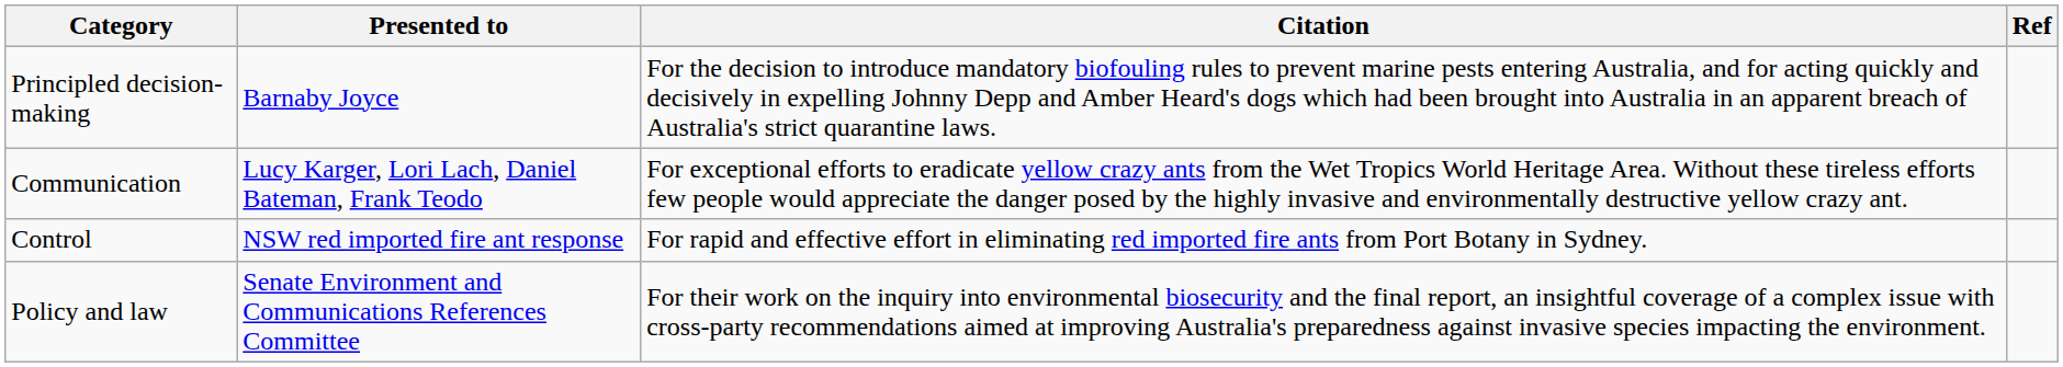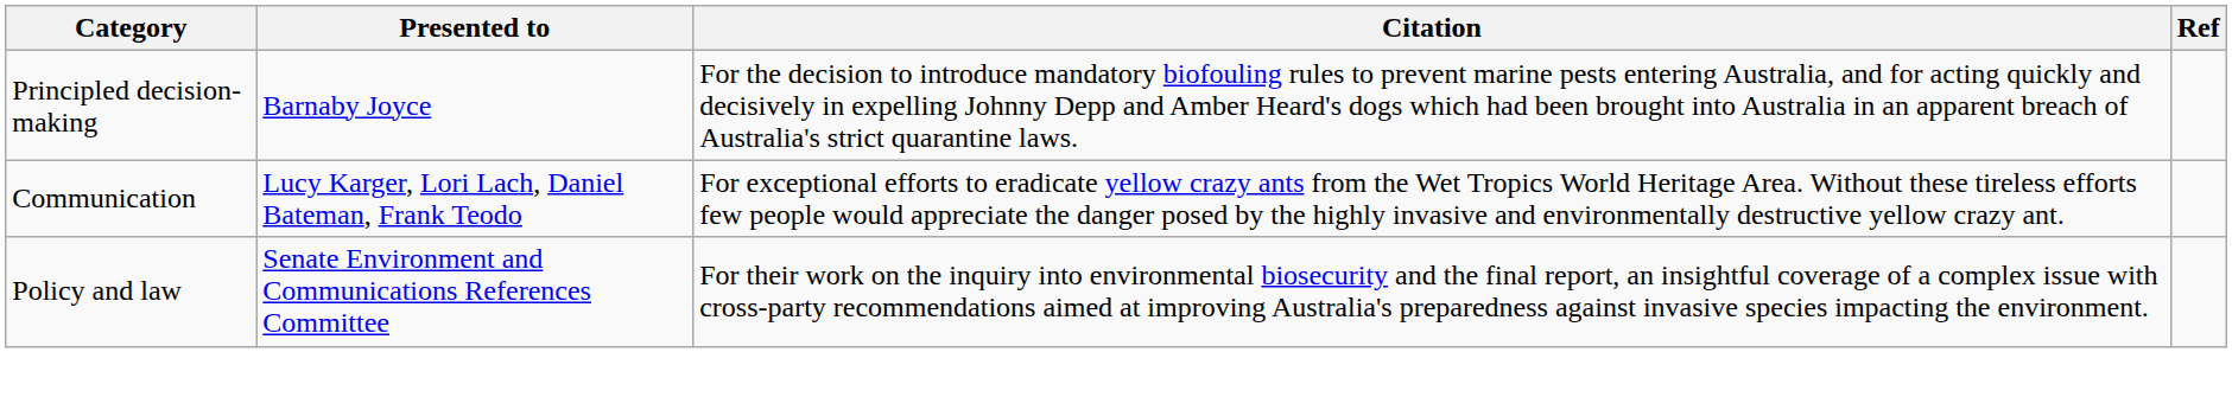- row: Control | NSW red imported fire ant response | For rapid and effective effort in eliminating red imported fire ants from Port Botany in Sydney.
